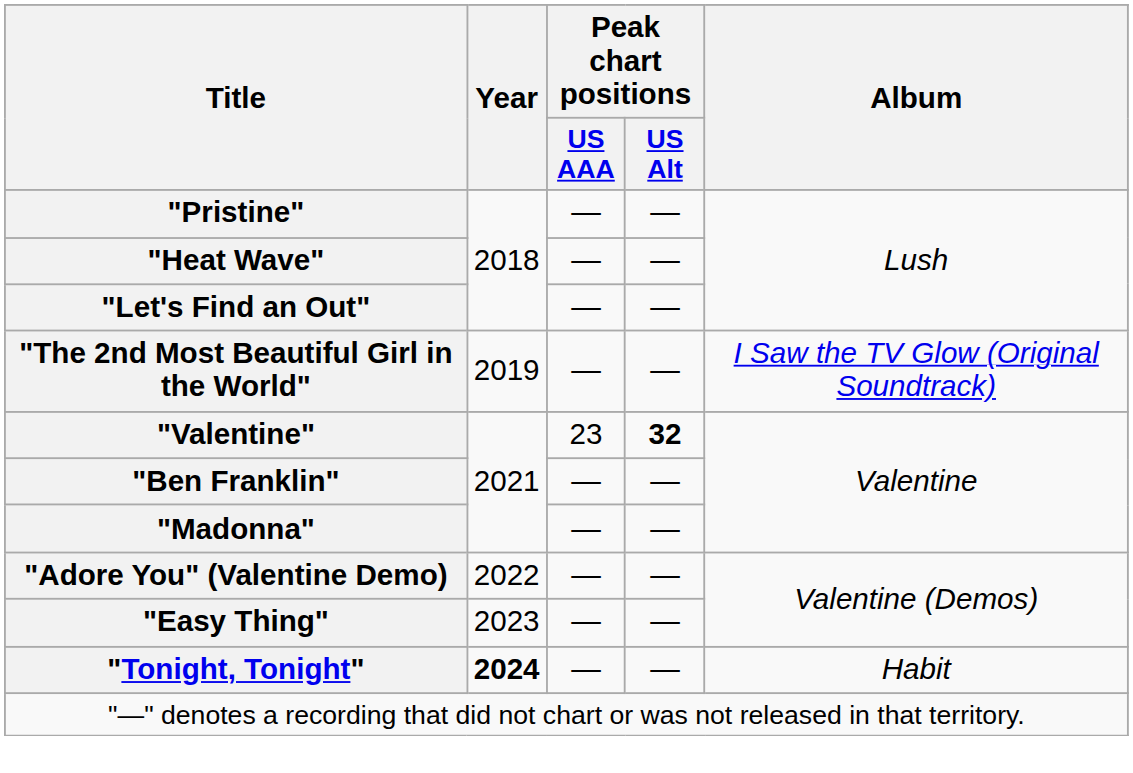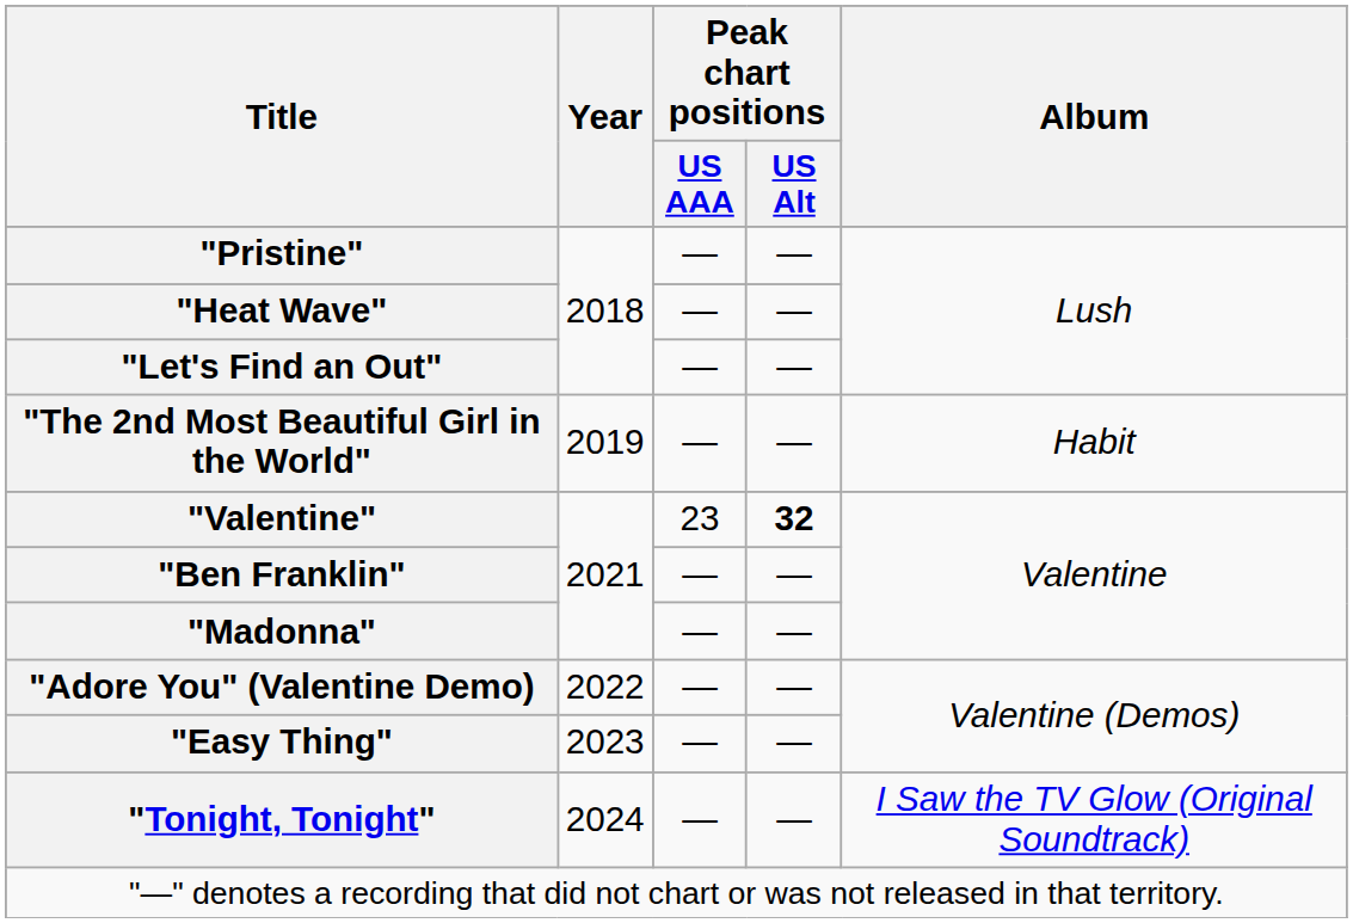"The 2nd Most Beautiful Girl in the World" | Album: I Saw the TV Glow (Original Soundtrack) -> Habit
"Tonight, Tonight" | Year: bold -> normal
"Tonight, Tonight" | Album: Habit -> I Saw the TV Glow (Original Soundtrack)
